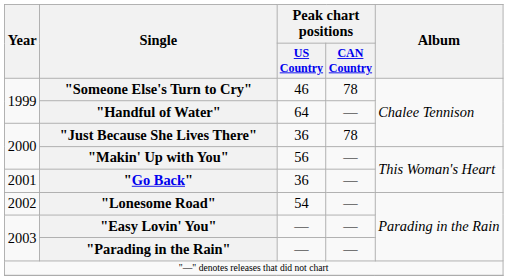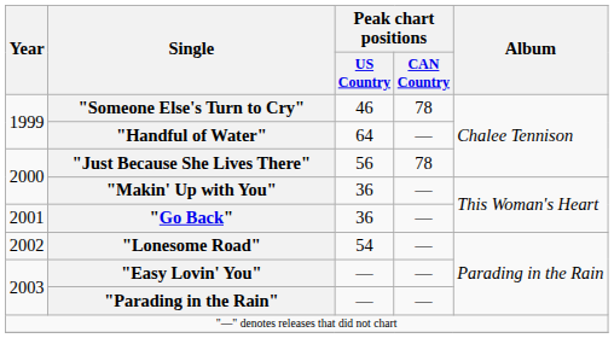"Just Because She Lives There" | Peak chart positions / US Country: 36 -> 56
"Makin' Up with You" | Peak chart positions / US Country: 56 -> 36
